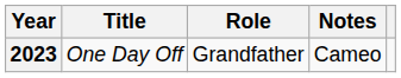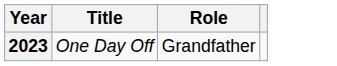- column: Notes | Cameo
